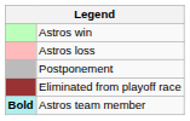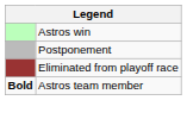- row: Astros loss
Astros team member | column 1: paleturquoise background -> no background
